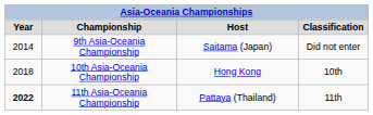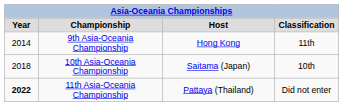9th Asia-Oceania Championship | column 3: Saitama (Japan) -> Hong Kong
9th Asia-Oceania Championship | column 4: Did not enter -> 11th
10th Asia-Oceania Championship | column 3: Hong Kong -> Saitama (Japan)
11th Asia-Oceania Championship | column 4: 11th -> Did not enter
